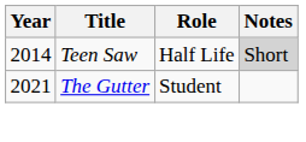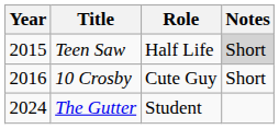Teen Saw | Year: 2014 -> 2015
+ row: 2016 | 10 Crosby | Cute Guy | Short
The Gutter | Year: 2021 -> 2024
